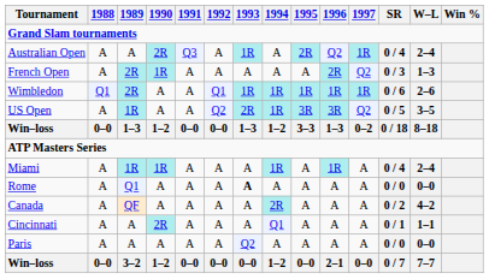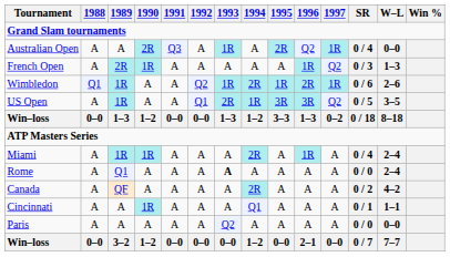Australian Open | W–L: 2–4 -> 0–0
French Open | 1996: 2R -> 1R
Wimbledon | 1989: 2R -> 1R
Wimbledon | 1992: Q1 -> Q2
Wimbledon | 1994: 1R -> 2R
Wimbledon | 1996: 1R -> 2R
US Open | 1992: Q2 -> Q1
Miami | 1994: 1R -> 2R
Rome | W–L: 0–0 -> 2–4
Cincinnati | 1990: 2R -> 1R
